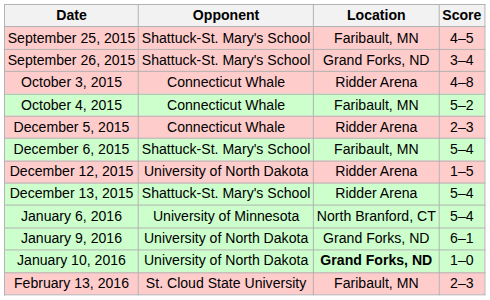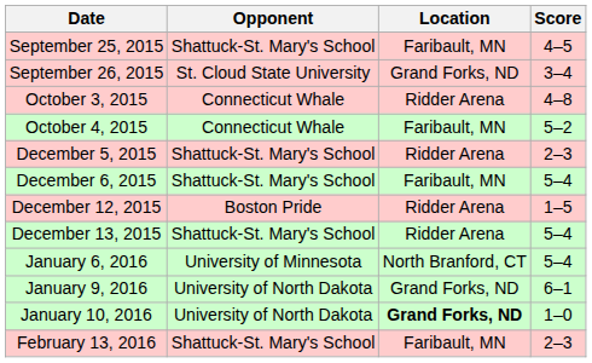September 26, 2015 | Opponent: Shattuck-St. Mary's School -> St. Cloud State University
December 5, 2015 | Opponent: Connecticut Whale -> Shattuck-St. Mary's School
December 12, 2015 | Opponent: University of North Dakota -> Boston Pride
February 13, 2016 | Opponent: St. Cloud State University -> Shattuck-St. Mary's School
